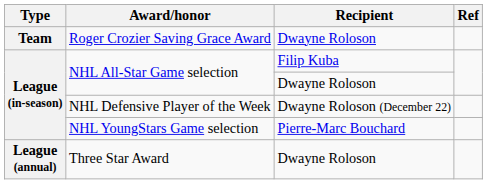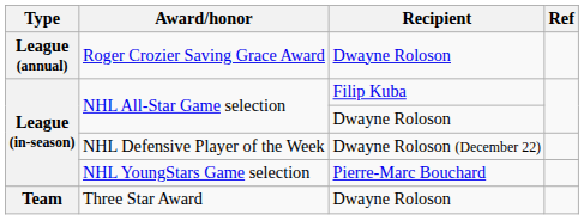Roger Crozier Saving Grace Award | Type: Team -> League (annual)
Three Star Award | Type: League (annual) -> Team
